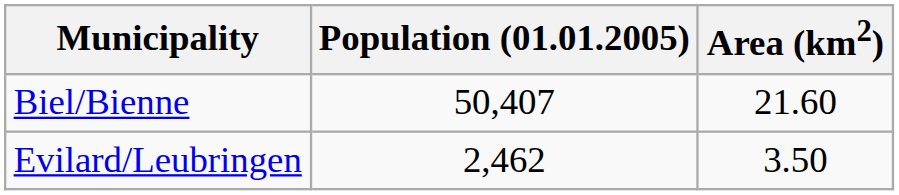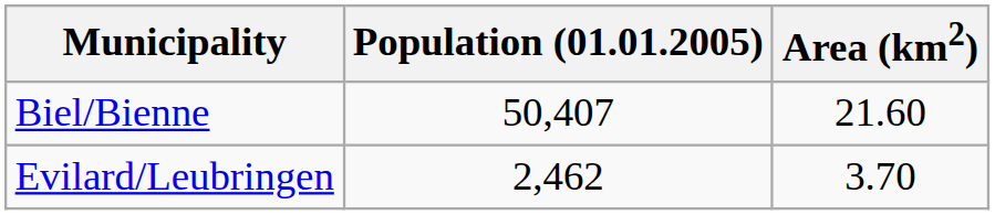Evilard/Leubringen | Area (km2): 3.50 -> 3.70
